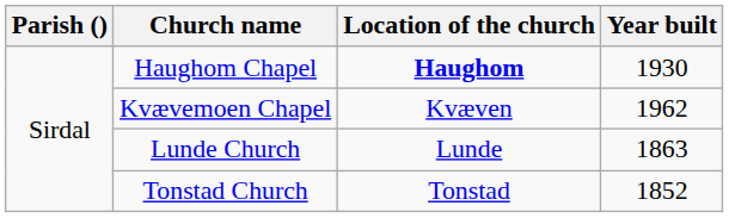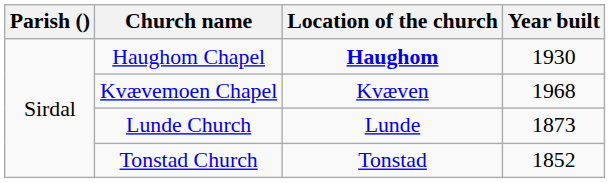Kvævemoen Chapel | Year built: 1962 -> 1968
Lunde Church | Year built: 1863 -> 1873
